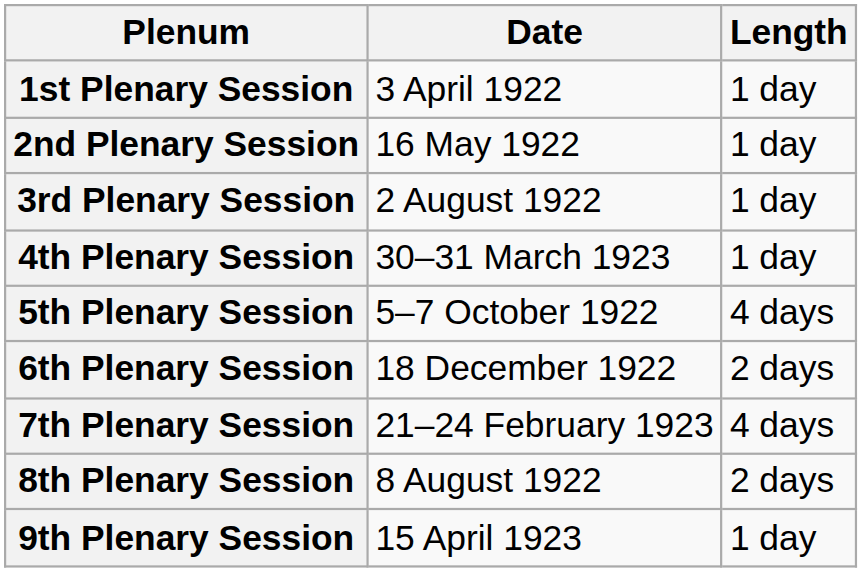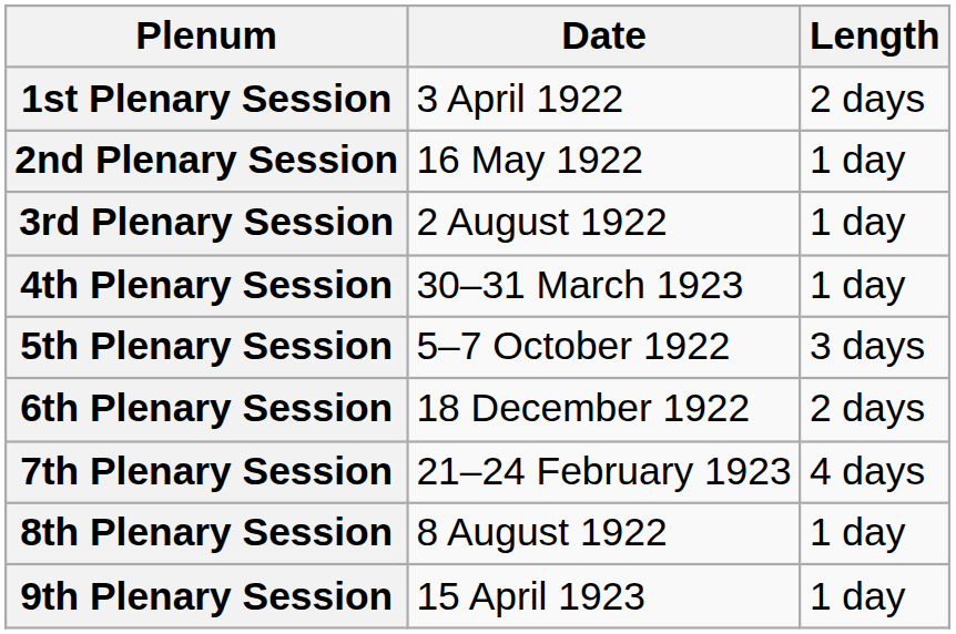1st Plenary Session | Length: 1 day -> 2 days
5th Plenary Session | Length: 4 days -> 3 days
8th Plenary Session | Length: 2 days -> 1 day
